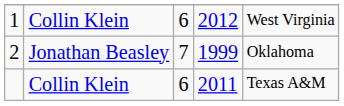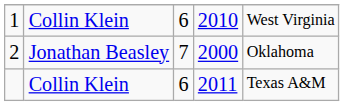1 | column 4: 2012 -> 2010
2 | column 4: 1999 -> 2000
